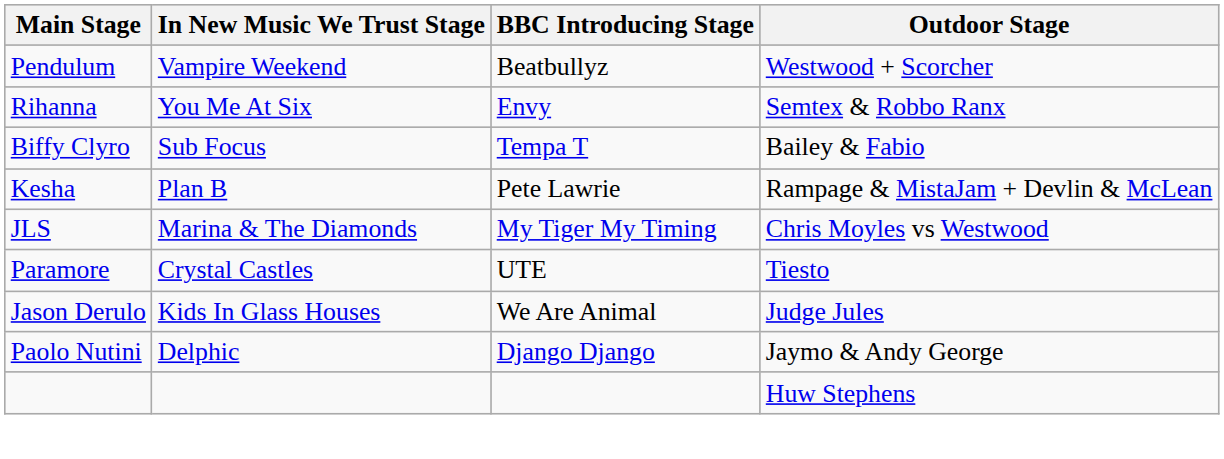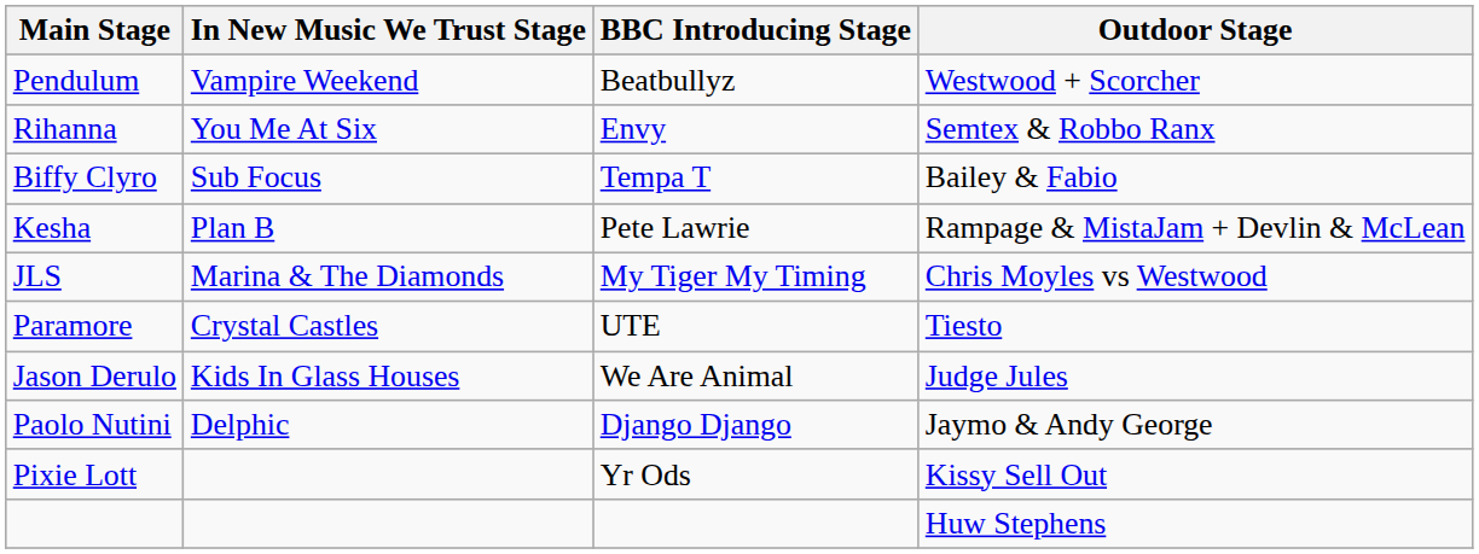+ row: Pixie Lott | Yr Ods | Kissy Sell Out
